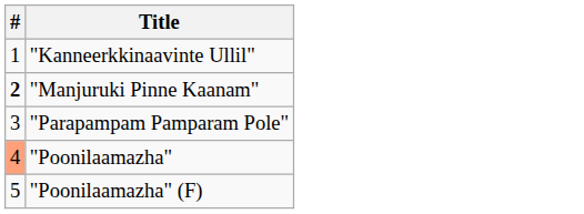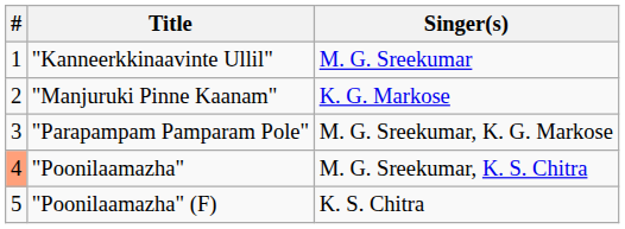+ column: Singer(s) | M. G. Sreekumar | K. G. Markose | M. G. Sreekumar, K. G. Markose | M. G. Sreekumar, K. S. Chitra | K. S. Chitra
"Manjuruki Pinne Kaanam" | #: bold -> normal
